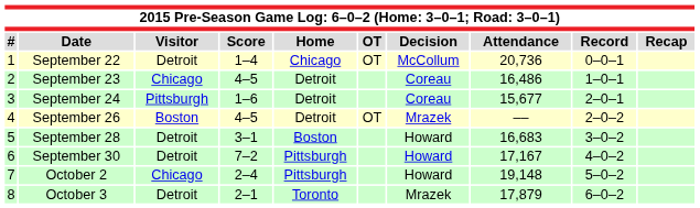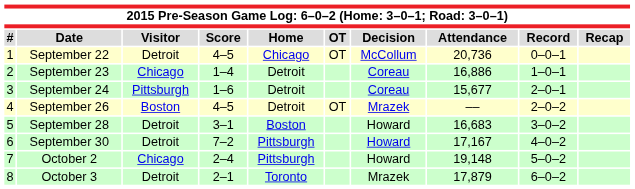September 22 | Score: 1–4 -> 4–5
September 23 | Score: 4–5 -> 1–4
September 23 | Attendance: 16,486 -> 16,886
